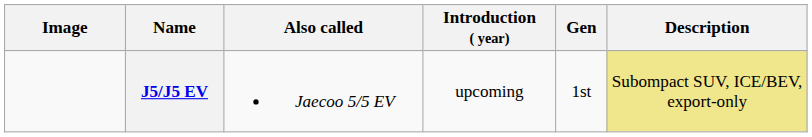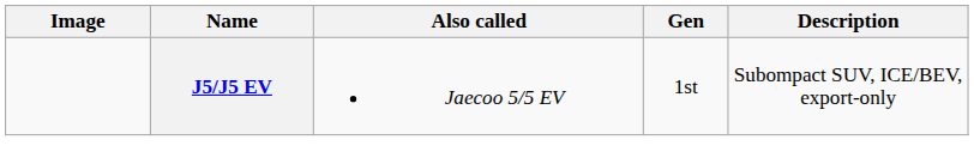- column: Introduction ( year) | upcoming
J5/J5 EV | Description: khaki background -> no background
